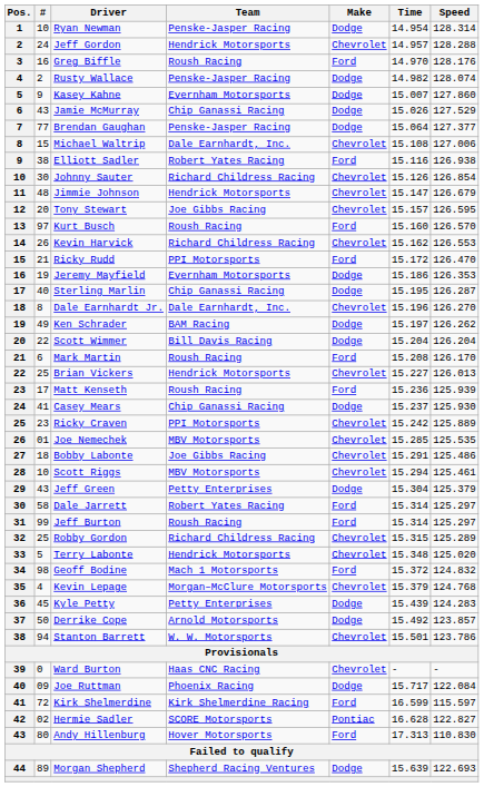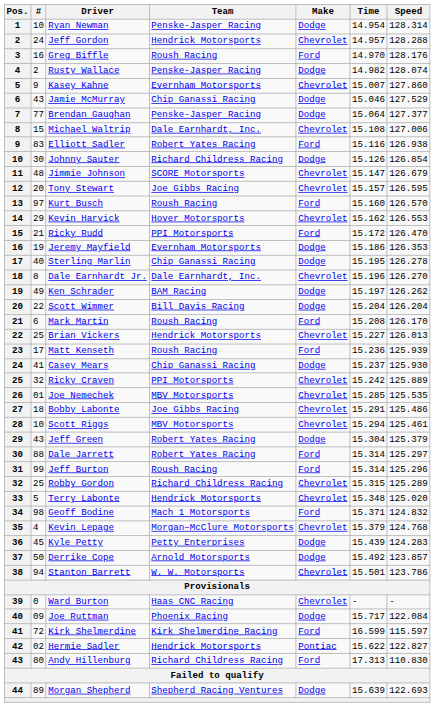Kasey Kahne | Make: Dodge -> Chevrolet
Jamie McMurray | Time: 15.026 -> 15.046
Elliott Sadler | #: 38 -> 83
Johnny Sauter | Make: Chevrolet -> Dodge
Jimmie Johnson | Team: Hendrick Motorsports -> SCORE Motorsports
Kevin Harvick | #: 26 -> 29
Kevin Harvick | Team: Richard Childress Racing -> Hover Motorsports
Sterling Marlin | Speed: 126.287 -> 126.278
Ricky Craven | #: 23 -> 32
Jeff Green | Team: Petty Enterprises -> Robert Yates Racing
Dale Jarrett | #: 58 -> 88
Jeff Burton | Speed: 125.297 -> 125.296
Geoff Bodine | Time: 15.372 -> 15.371
Hermie Sadler | Team: SCORE Motorsports -> Hendrick Motorsports
Hermie Sadler | Time: 16.628 -> 15.622
Andy Hillenburg | Team: Hover Motorsports -> Richard Childress Racing
